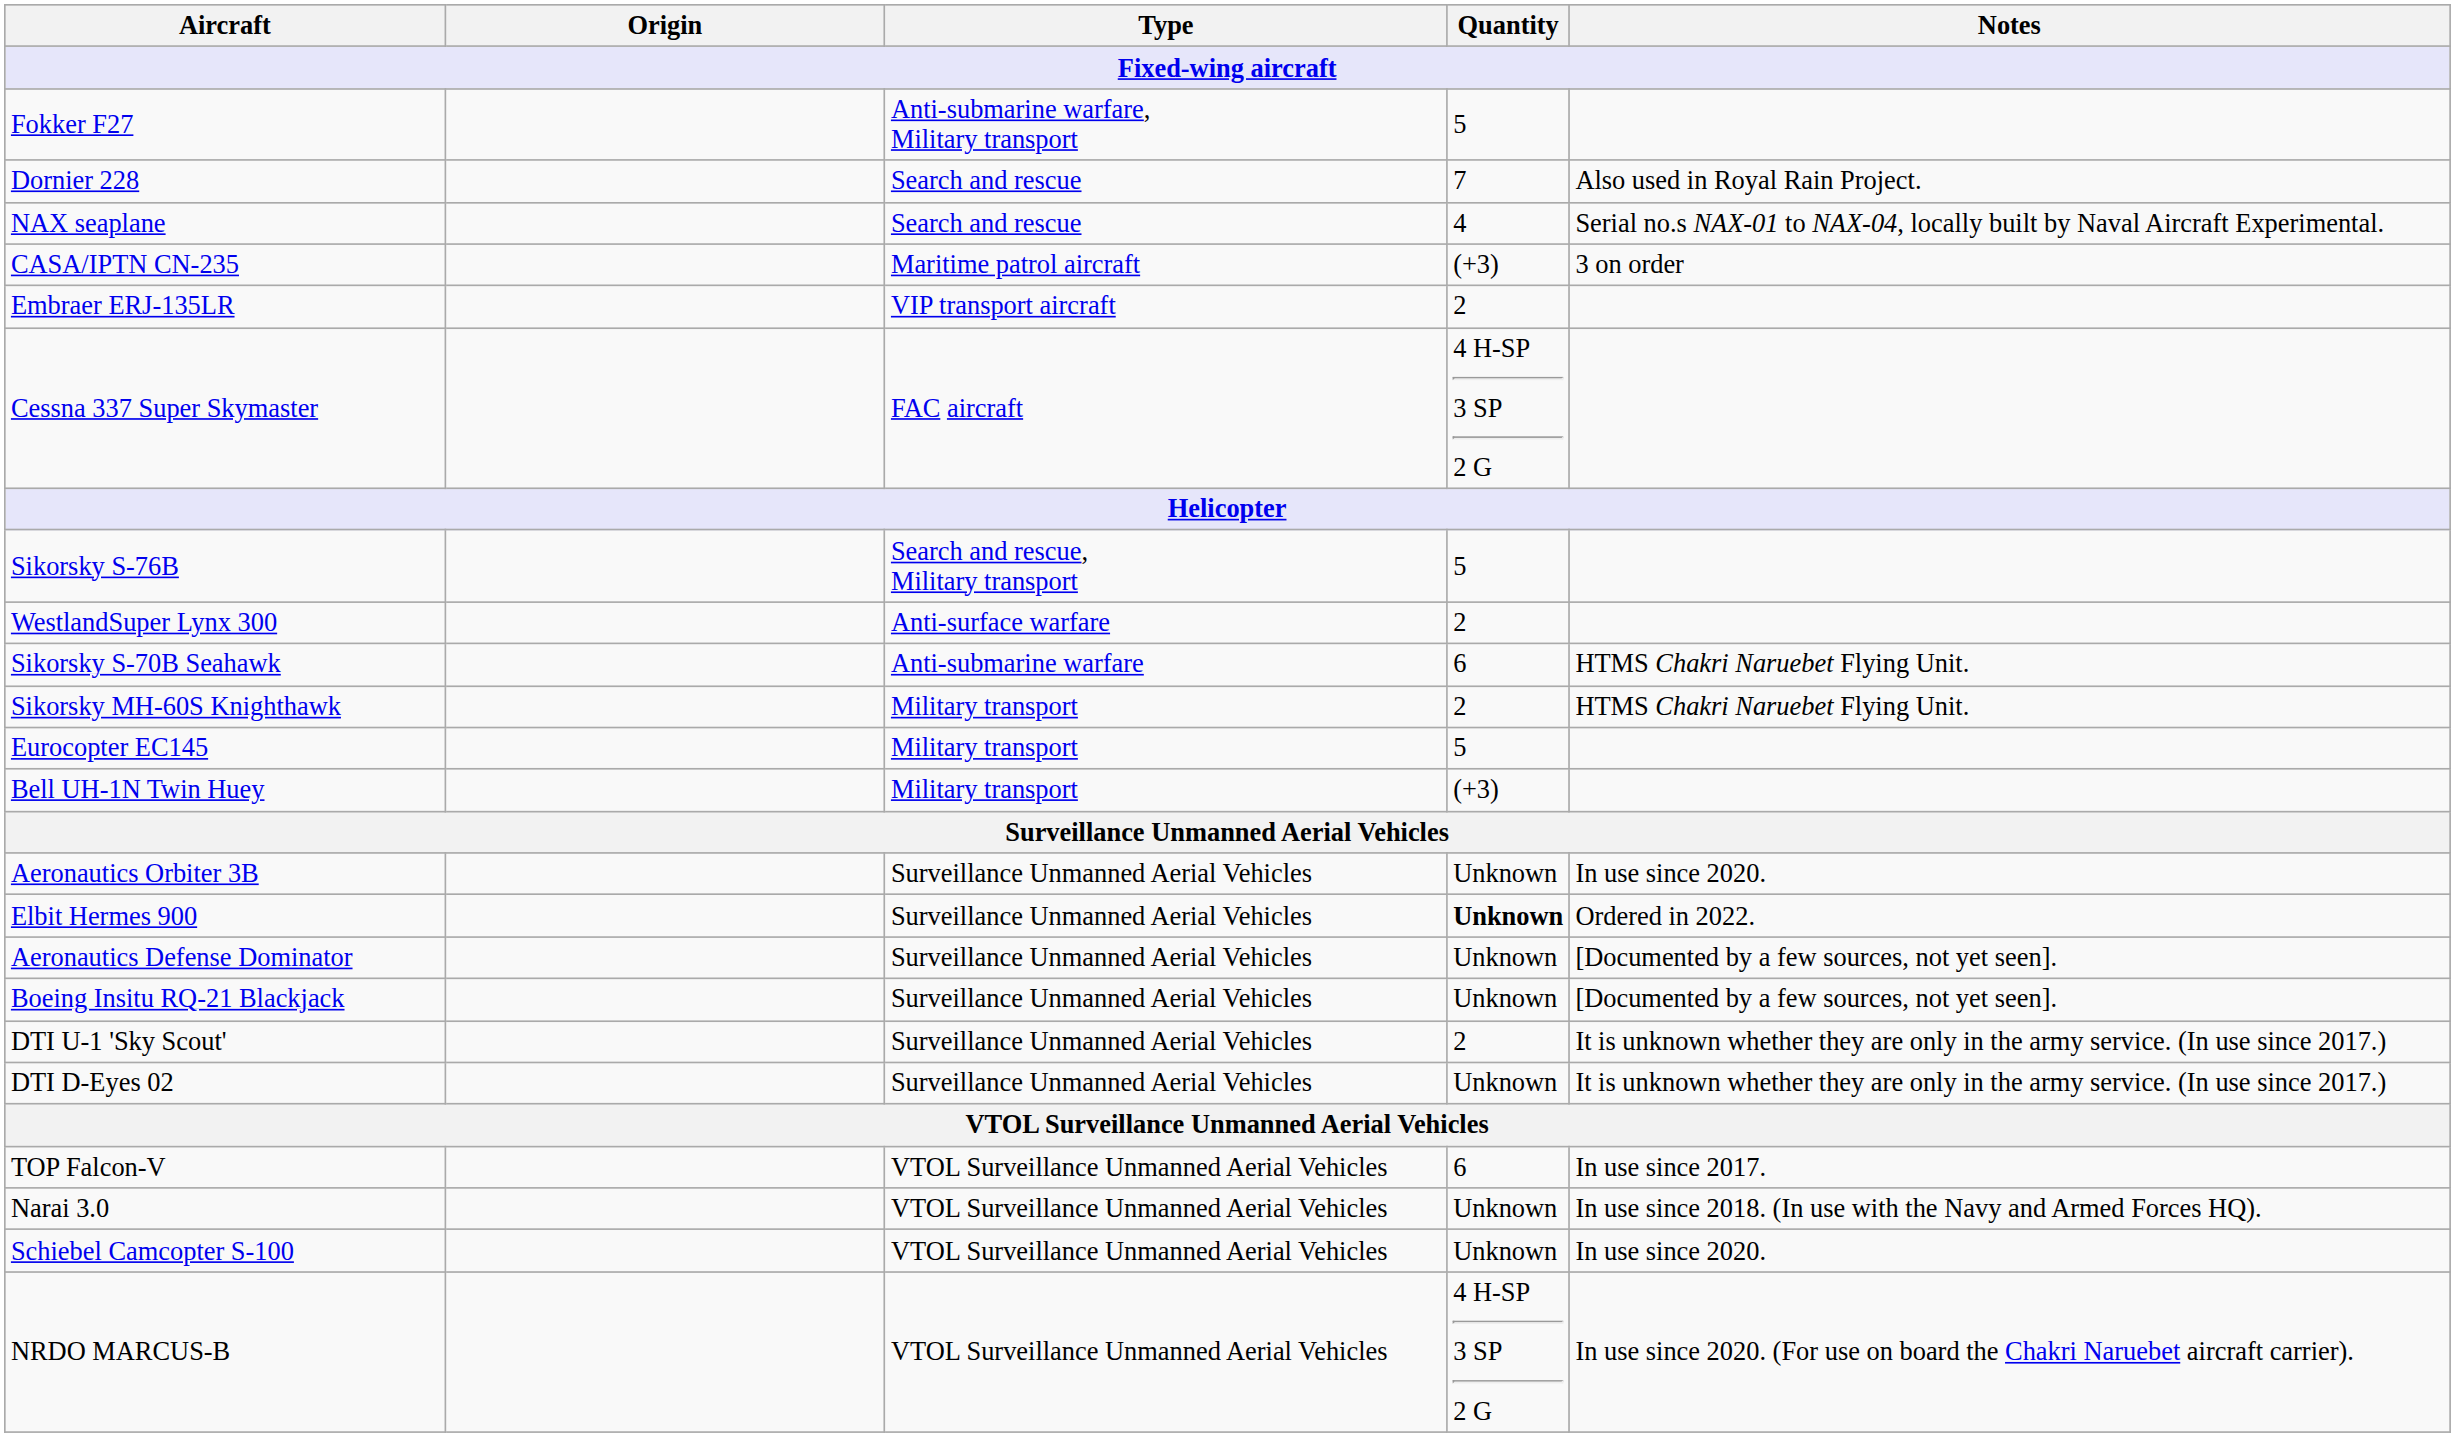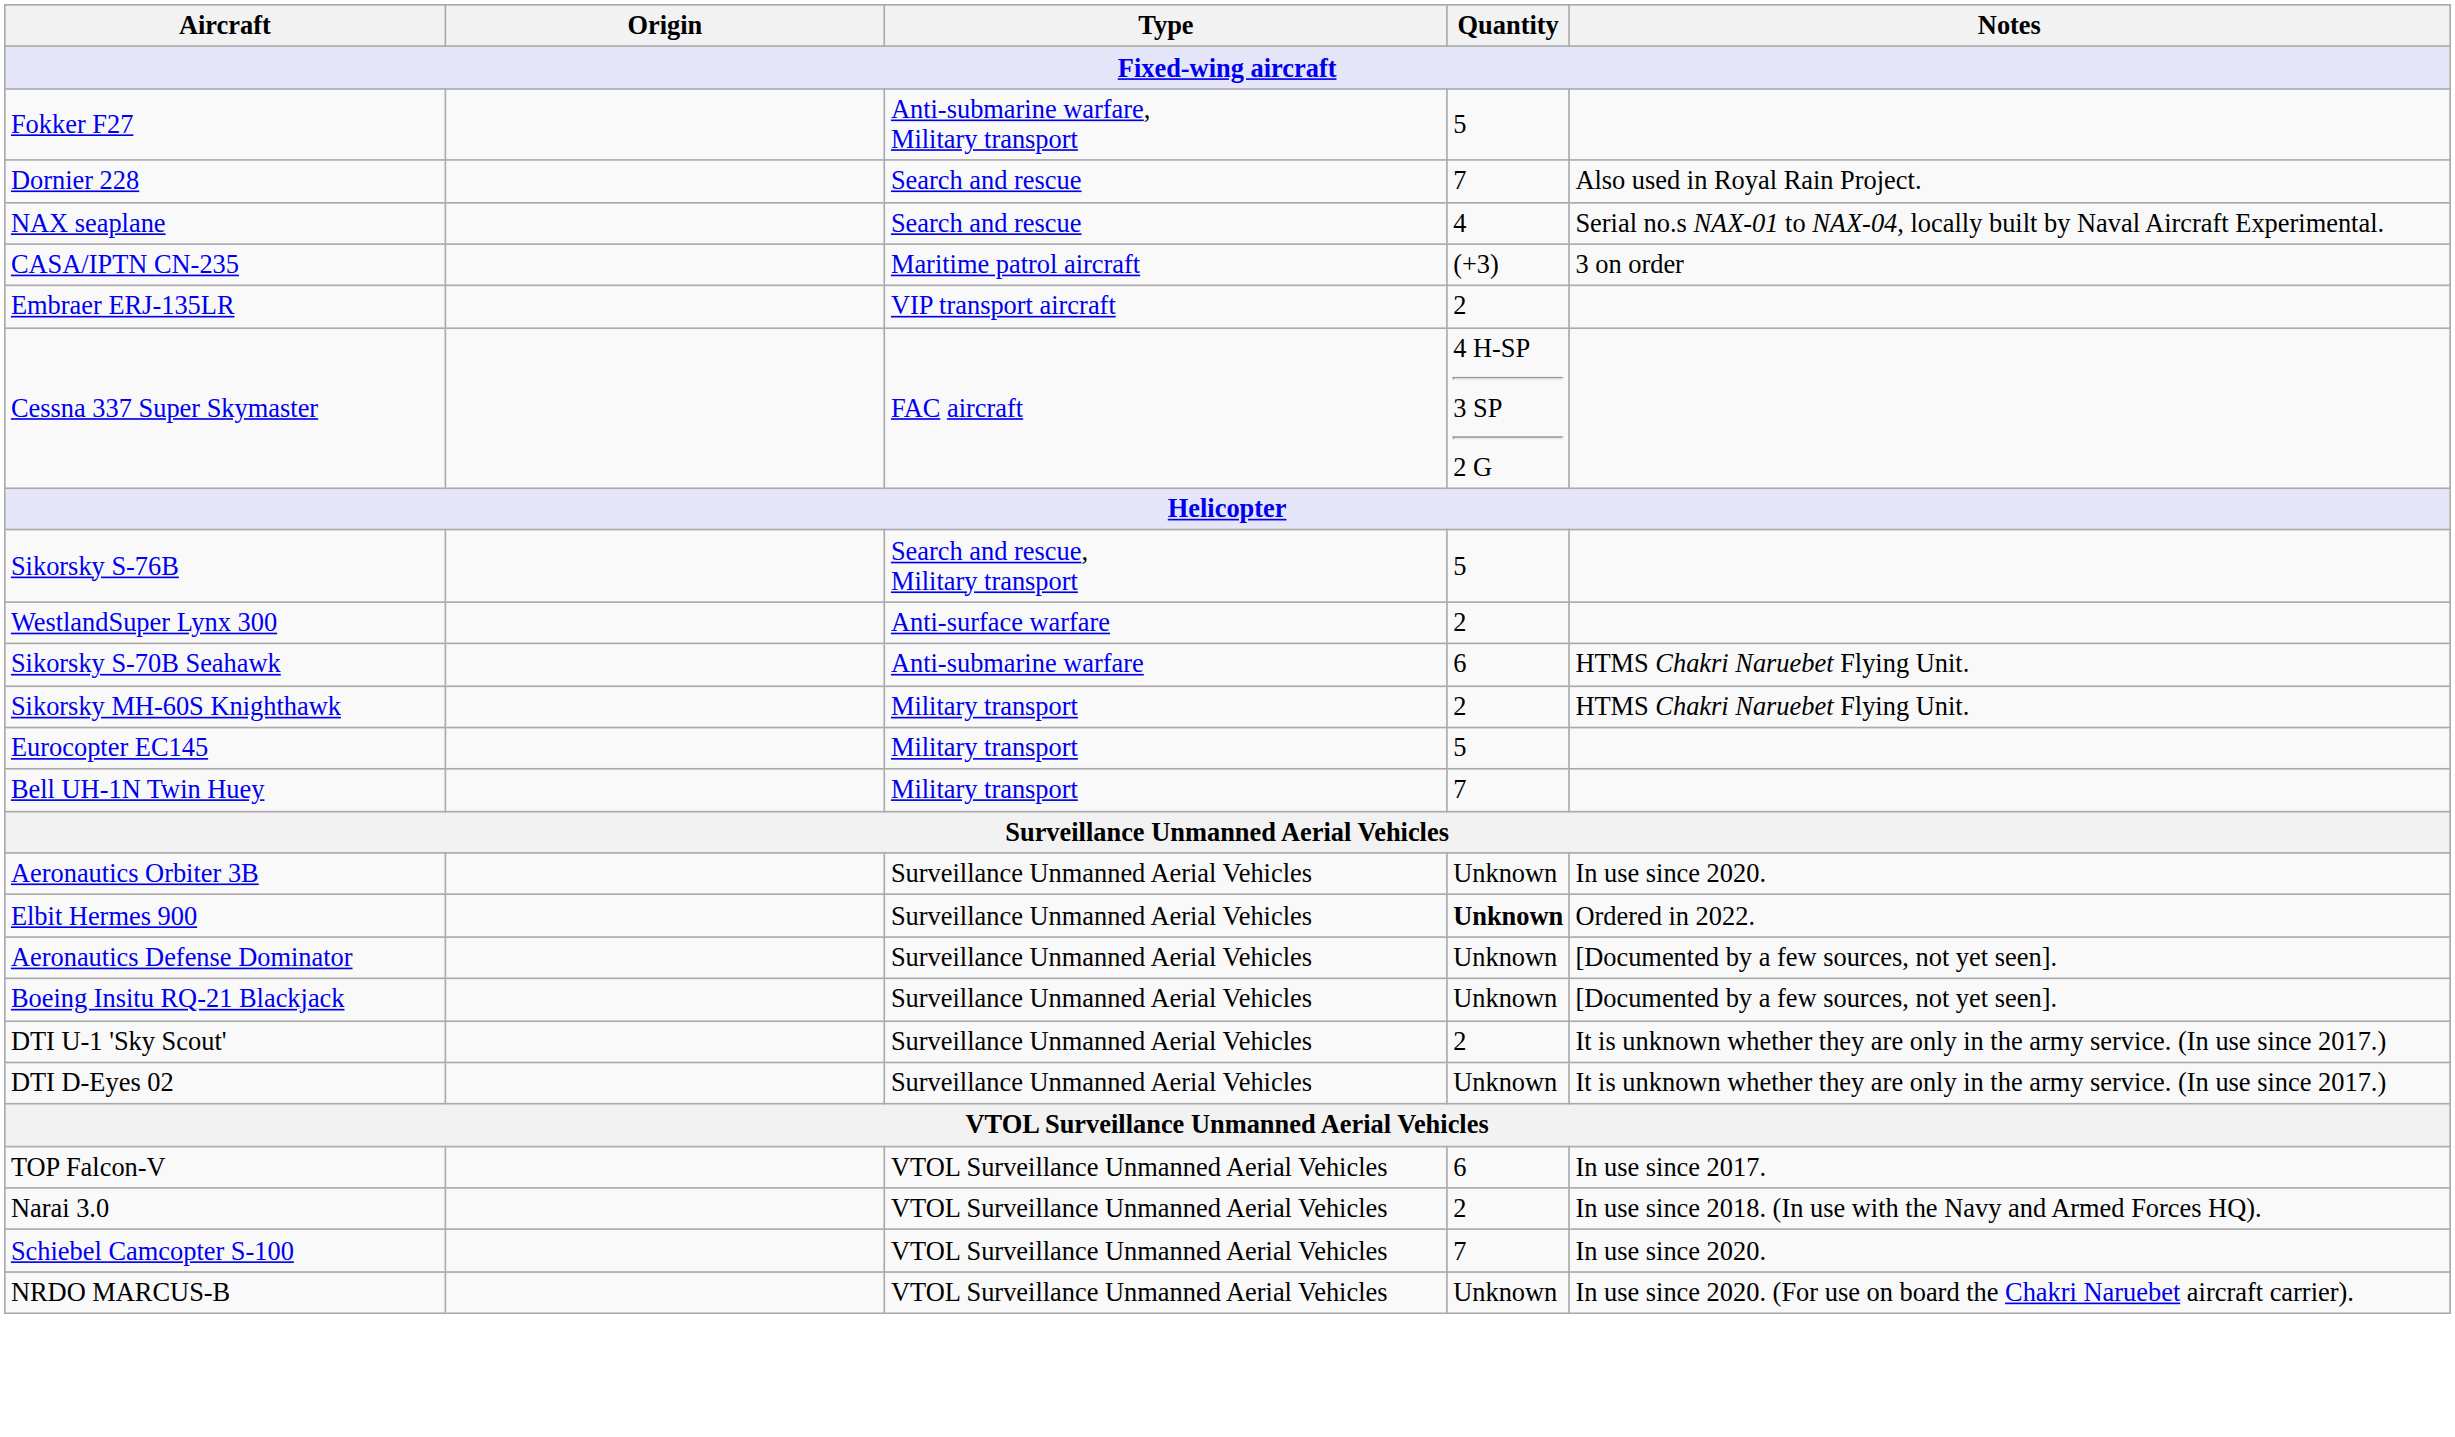Bell UH-1N Twin Huey | Quantity: (+3) -> 7
Narai 3.0 | Quantity: Unknown -> 2
Schiebel Camcopter S-100 | Quantity: Unknown -> 7
NRDO MARCUS-B | Quantity: 4 H-SP 3 SP 2 G -> Unknown
